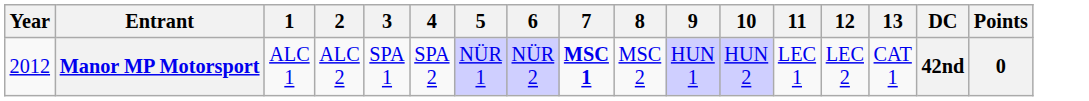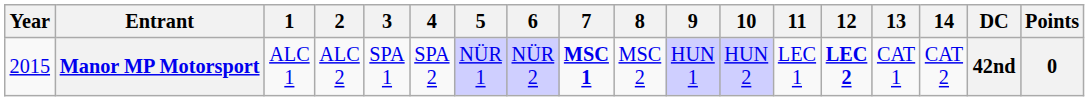+ column: 14 | CAT 2
Manor MP Motorsport | Year: 2012 -> 2015
Manor MP Motorsport | 12: normal -> bold
